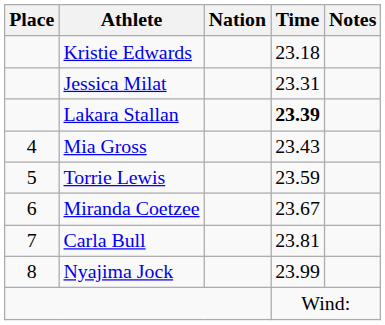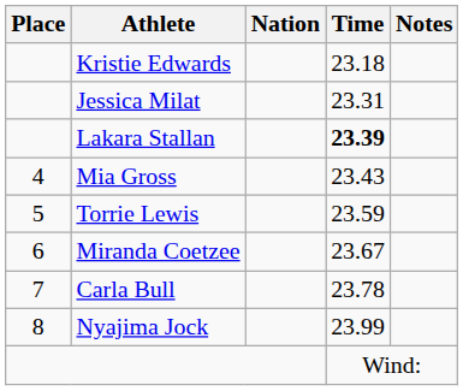Carla Bull | Time: 23.81 -> 23.78
